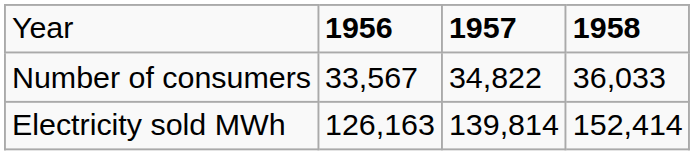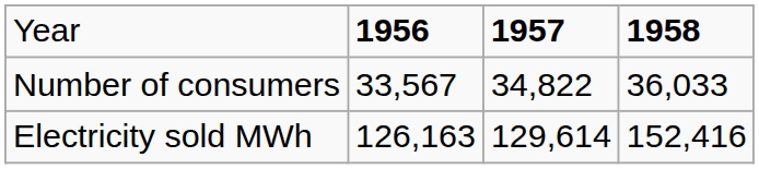Electricity sold MWh | column 3: 139,814 -> 129,614
Electricity sold MWh | column 4: 152,414 -> 152,416
